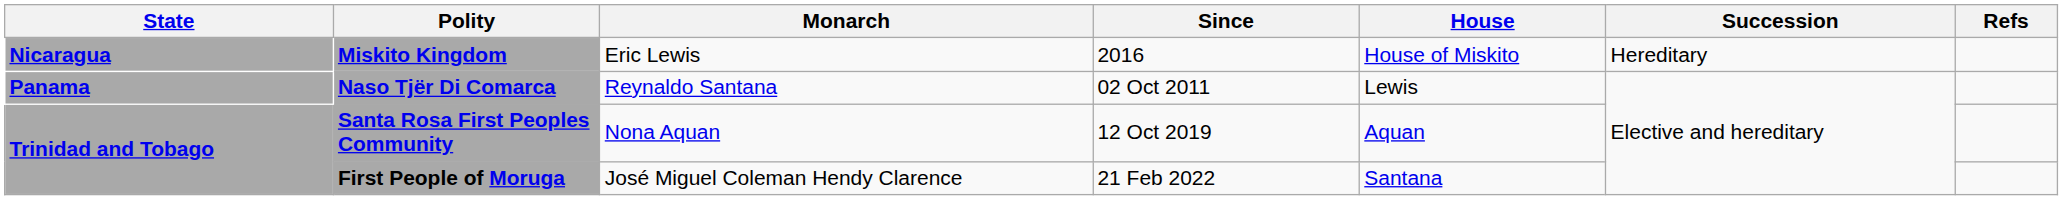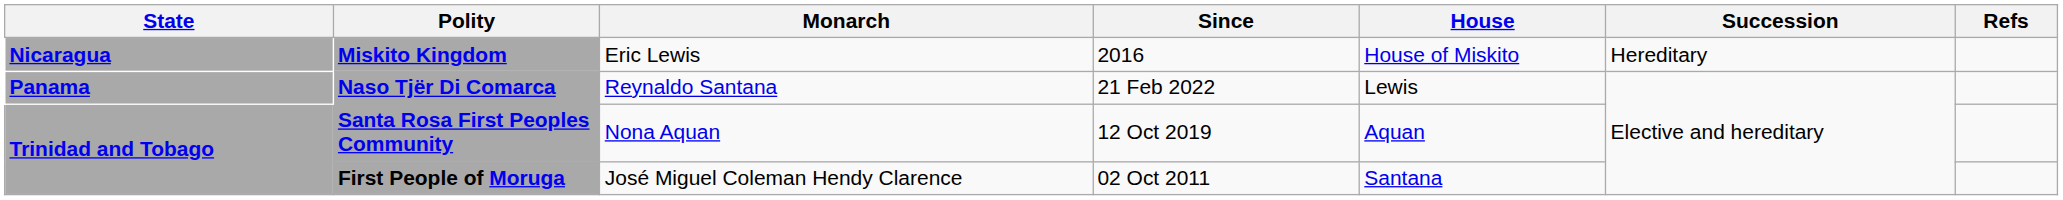Naso Tjër Di Comarca | Since: 02 Oct 2011 -> 21 Feb 2022
First People of Moruga | Since: 21 Feb 2022 -> 02 Oct 2011
